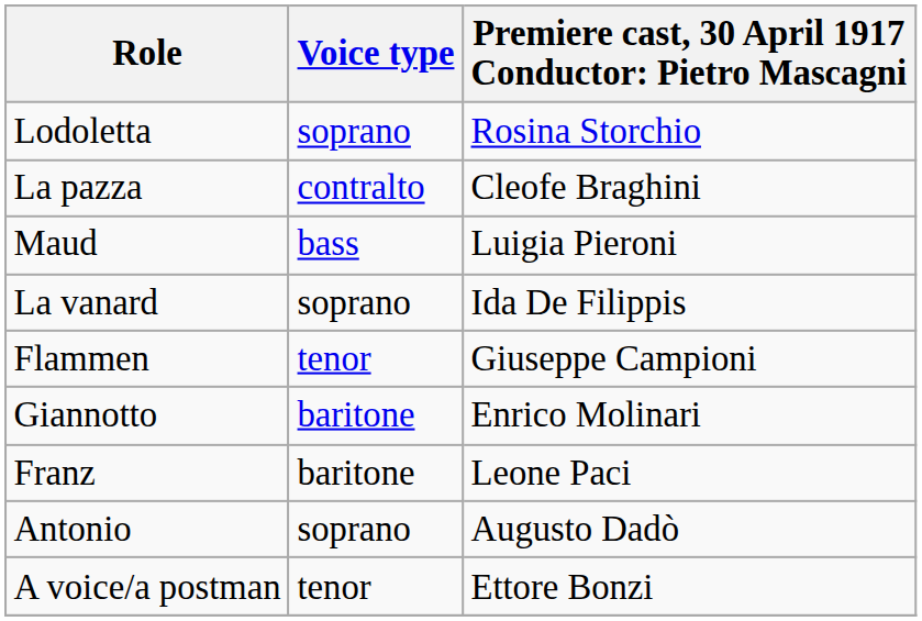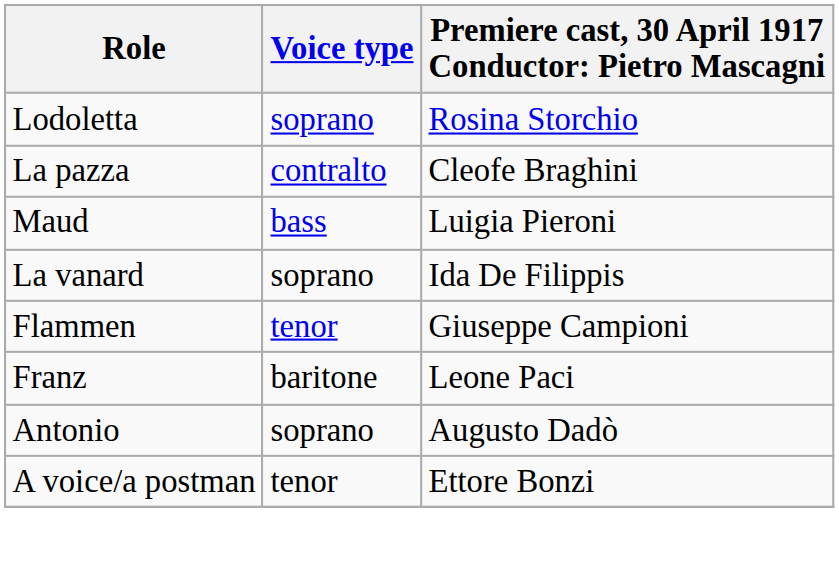- row: Giannotto | baritone | Enrico Molinari
